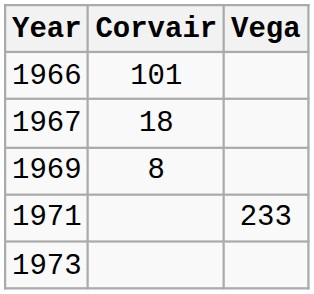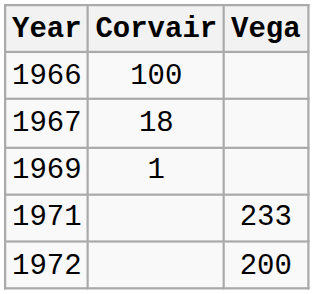1966 | Corvair: 101 -> 100
1969 | Corvair: 8 -> 1
+ row: 1972 | 200
- row: 1973
